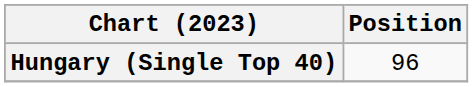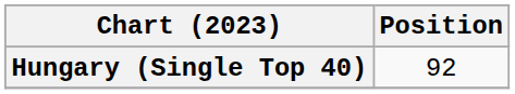Hungary (Single Top 40) | Position: 96 -> 92
